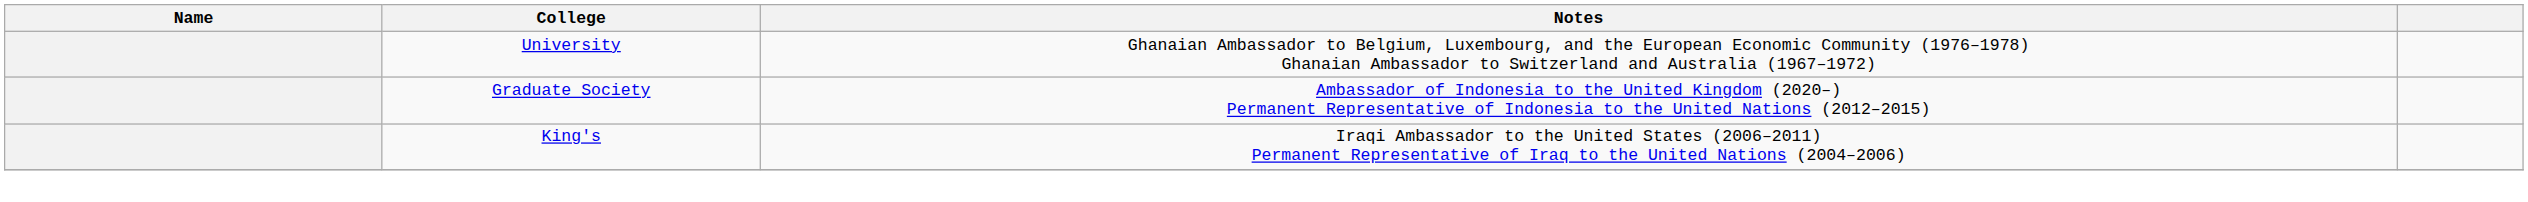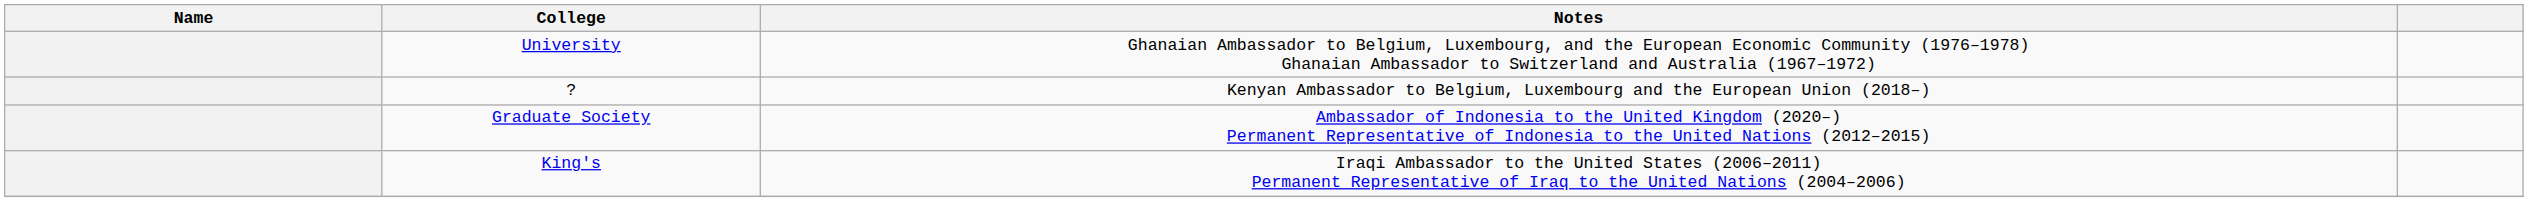+ row: ? | Kenyan Ambassador to Belgium, Luxembourg and the European Union (2018–)
